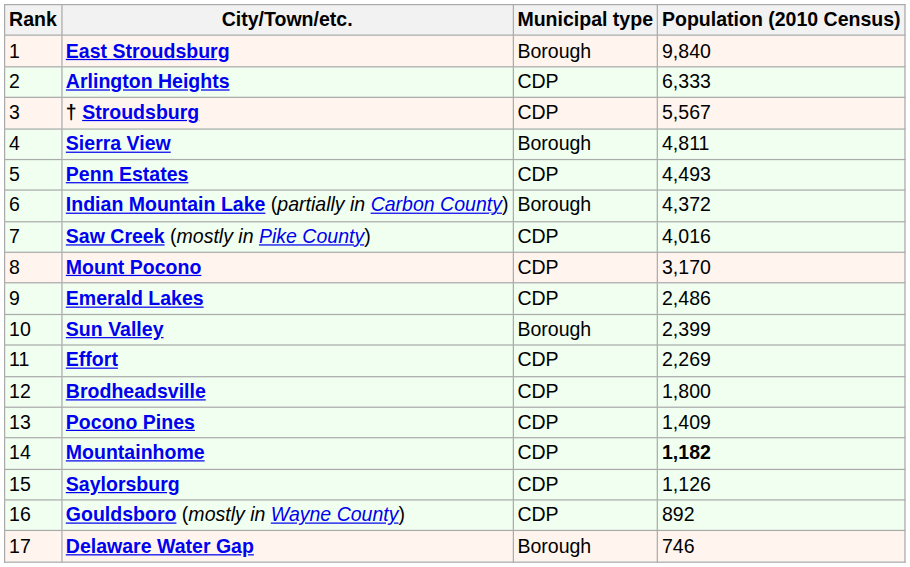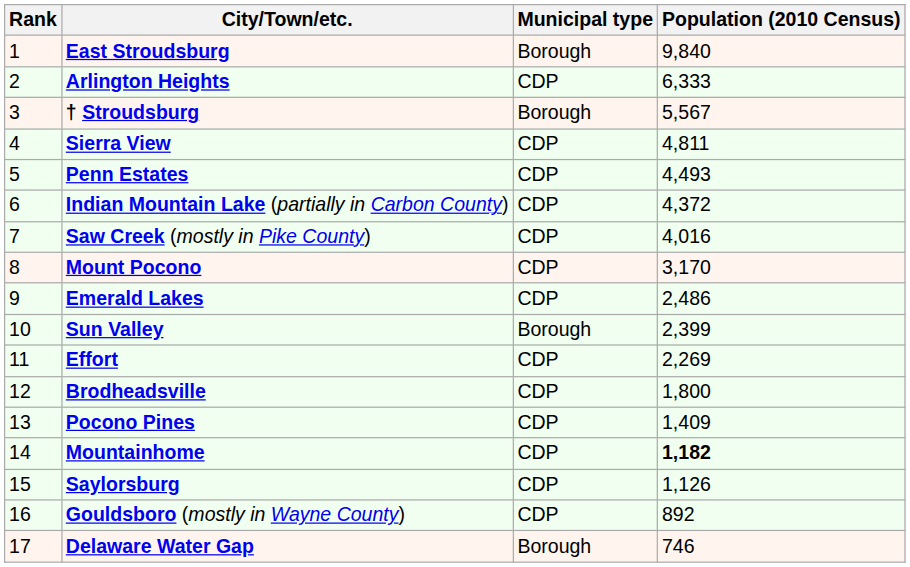† Stroudsburg | Municipal type: CDP -> Borough
Sierra View | Municipal type: Borough -> CDP
Indian Mountain Lake (partially in Carbon County) | Municipal type: Borough -> CDP
